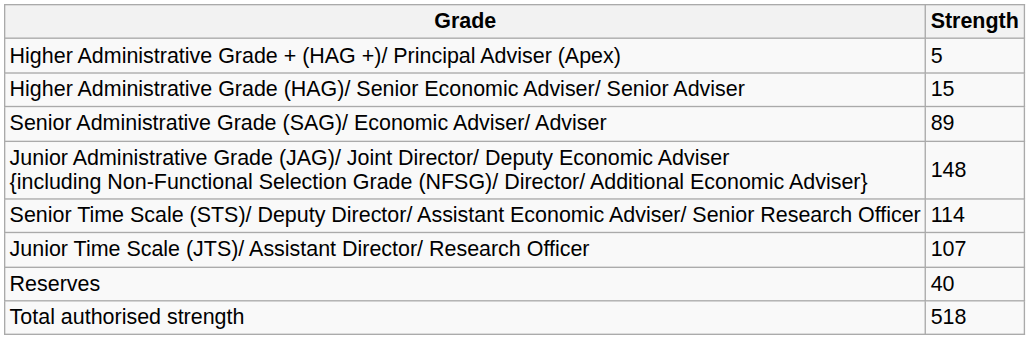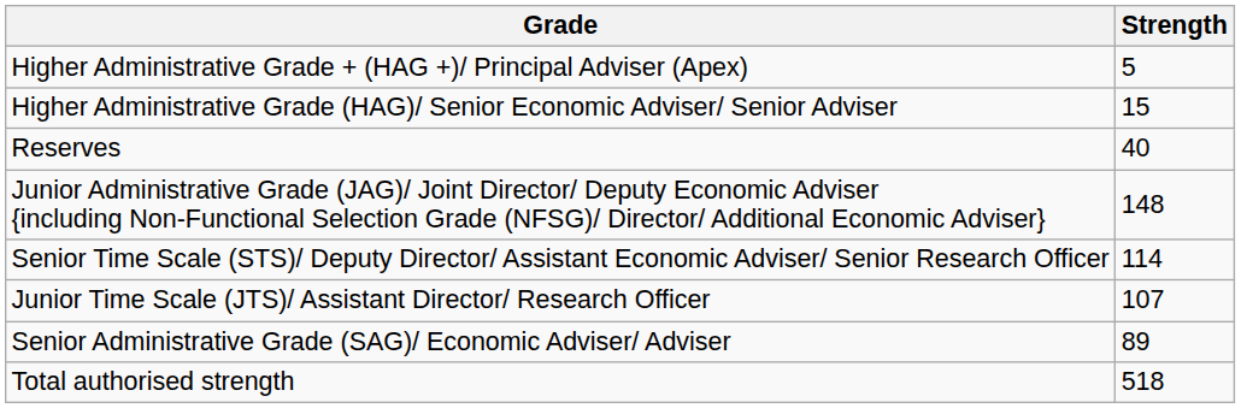rows swapped: Senior Administrative Grade (SAG)/ Economic Adviser/ Adviser <-> Reserves
